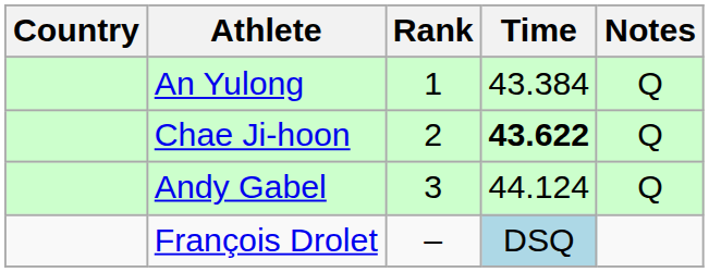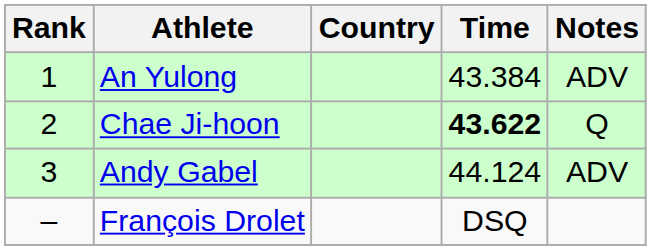columns swapped: Rank <-> Country
An Yulong | Notes: Q -> ADV
Andy Gabel | Notes: Q -> ADV
François Drolet | Time: lightblue background -> no background
